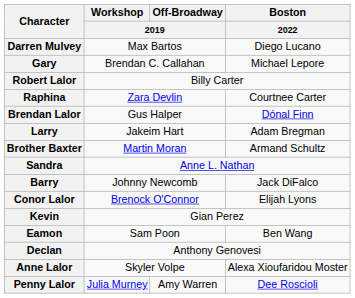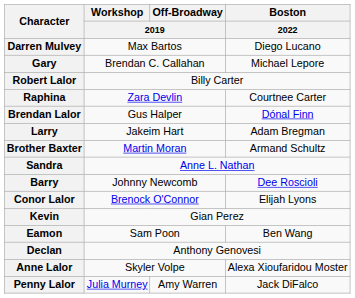Barry | Boston / 2022: Jack DiFalco -> Dee Roscioli
Penny Lalor | Boston / 2022: Dee Roscioli -> Jack DiFalco
